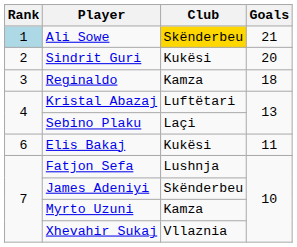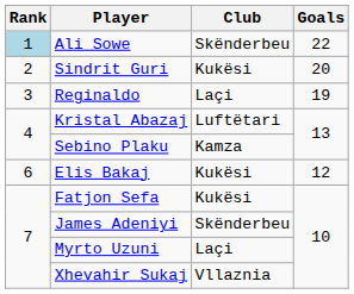Ali Sowe | Club: gold background -> no background
Ali Sowe | Goals: 21 -> 22
Reginaldo | Club: Kamza -> Laçi
Reginaldo | Goals: 18 -> 19
Sebino Plaku | Club: Laçi -> Kamza
Elis Bakaj | Goals: 11 -> 12
Fatjon Sefa | Club: Lushnja -> Kukësi
Myrto Uzuni | Club: Kamza -> Laçi
